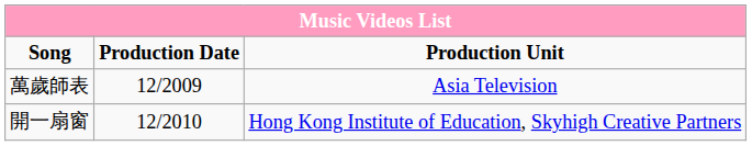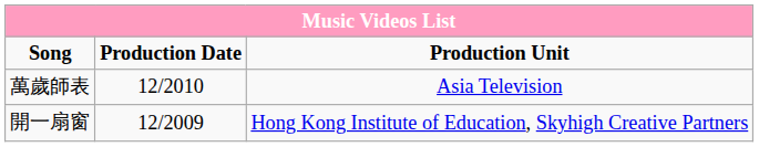萬歲師表 | Production Date: 12/2009 -> 12/2010
開一扇窗 | Production Date: 12/2010 -> 12/2009
